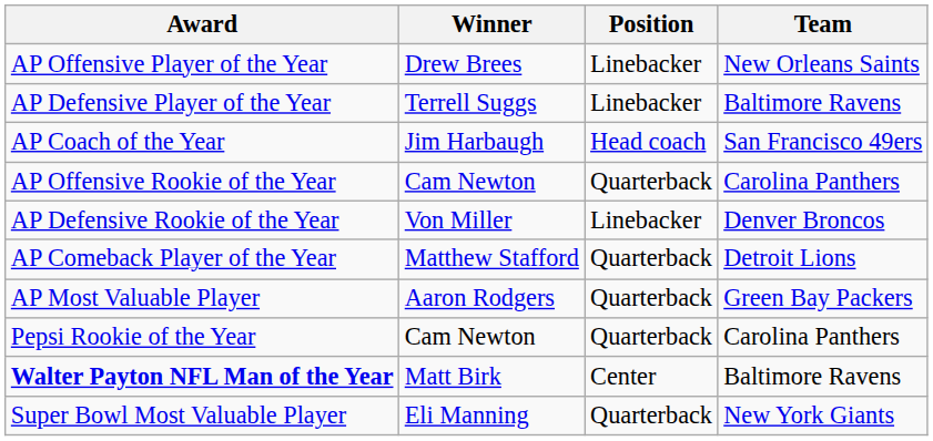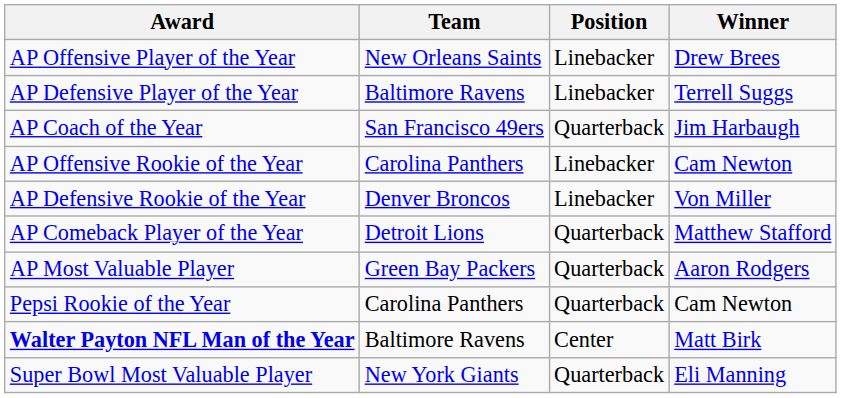columns swapped: Winner <-> Team
AP Coach of the Year | Position: Head coach -> Quarterback
AP Offensive Rookie of the Year | Position: Quarterback -> Linebacker
